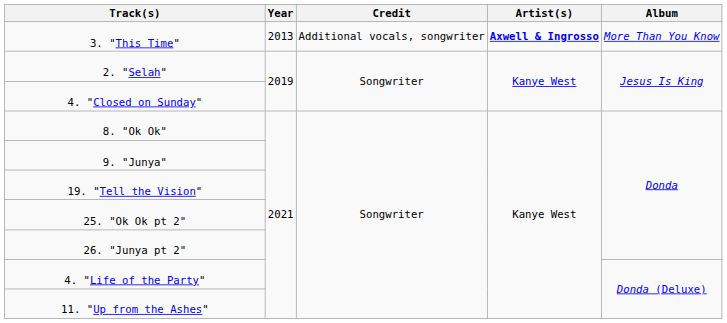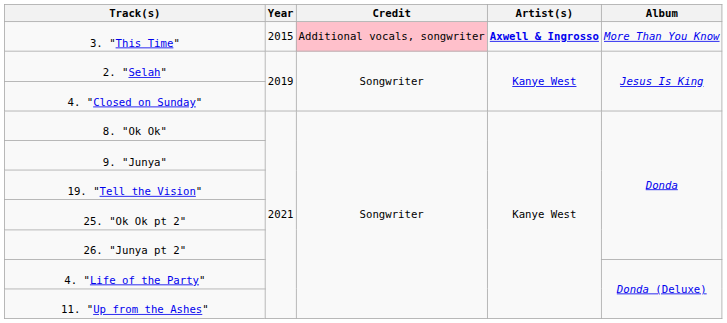3. "This Time" | Year: 2013 -> 2015
3. "This Time" | Credit: no background -> pink background
